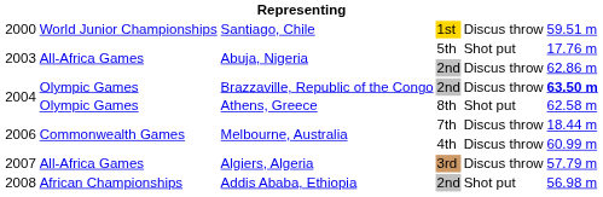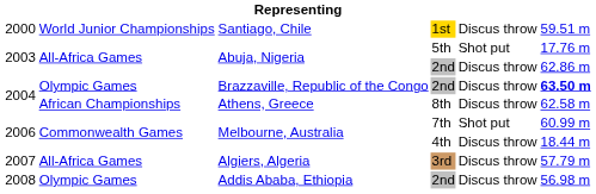Athens, Greece | column 2: Olympic Games -> African Championships
Athens, Greece | column 5: Shot put -> Discus throw
Melbourne, Australia / 7th | column 5: Discus throw -> Shot put
Melbourne, Australia / 7th | column 6: 18.44 m -> 60.99 m
Melbourne, Australia / 4th | column 6: 60.99 m -> 18.44 m
Addis Ababa, Ethiopia | column 2: African Championships -> Olympic Games
Addis Ababa, Ethiopia | column 5: Shot put -> Discus throw
